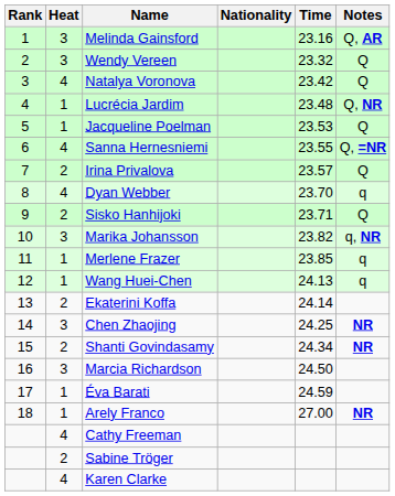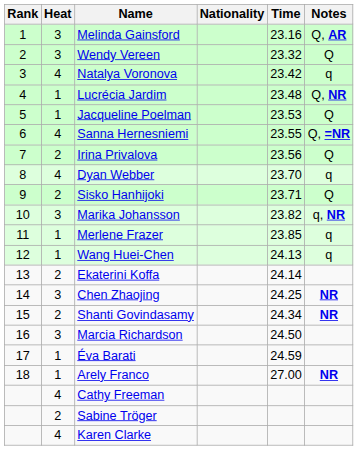Natalya Voronova | Notes: Q -> q
Irina Privalova | Time: 23.57 -> 23.56
